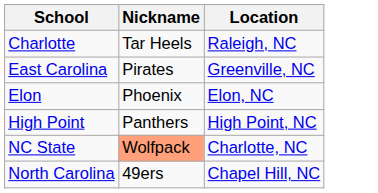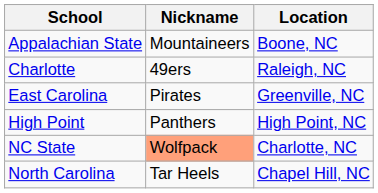+ row: Appalachian State | Mountaineers | Boone, NC
Charlotte | Nickname: Tar Heels -> 49ers
- row: Elon | Phoenix | Elon, NC
North Carolina | Nickname: 49ers -> Tar Heels
